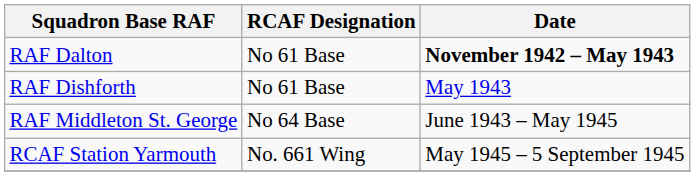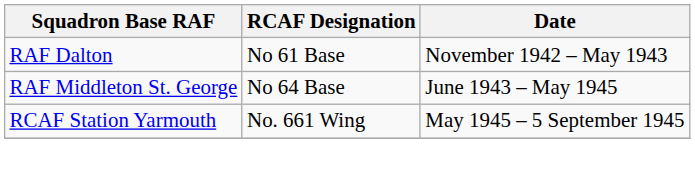RAF Dalton | Date: bold -> normal
- row: RAF Dishforth | No 61 Base | May 1943
